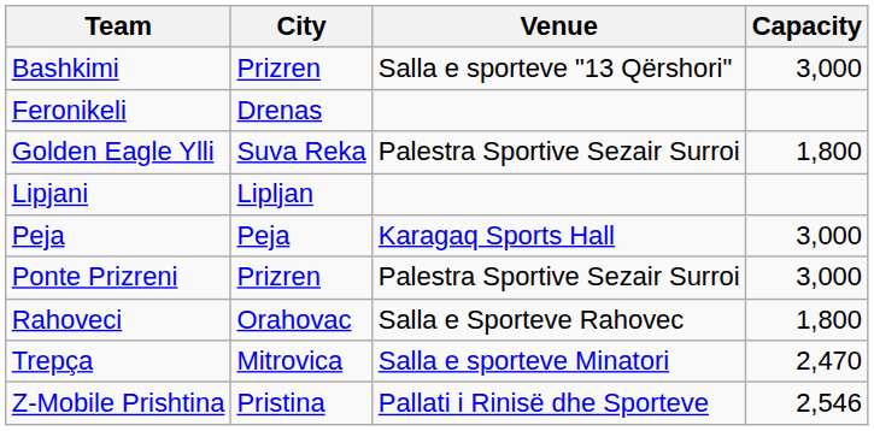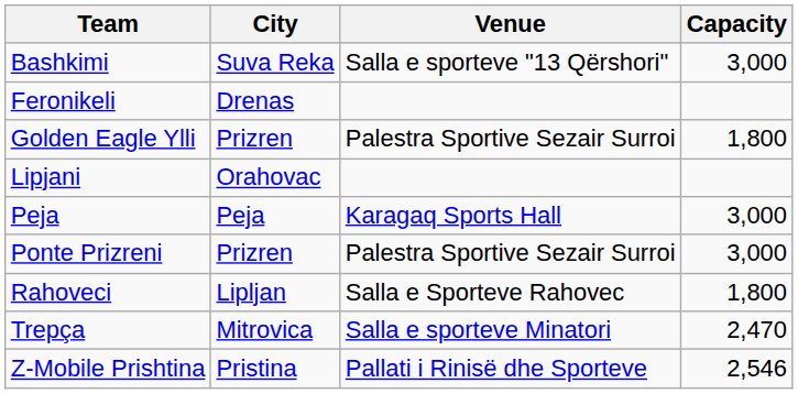Bashkimi | City: Prizren -> Suva Reka
Golden Eagle Ylli | City: Suva Reka -> Prizren
Lipjani | City: Lipljan -> Orahovac
Rahoveci | City: Orahovac -> Lipljan
